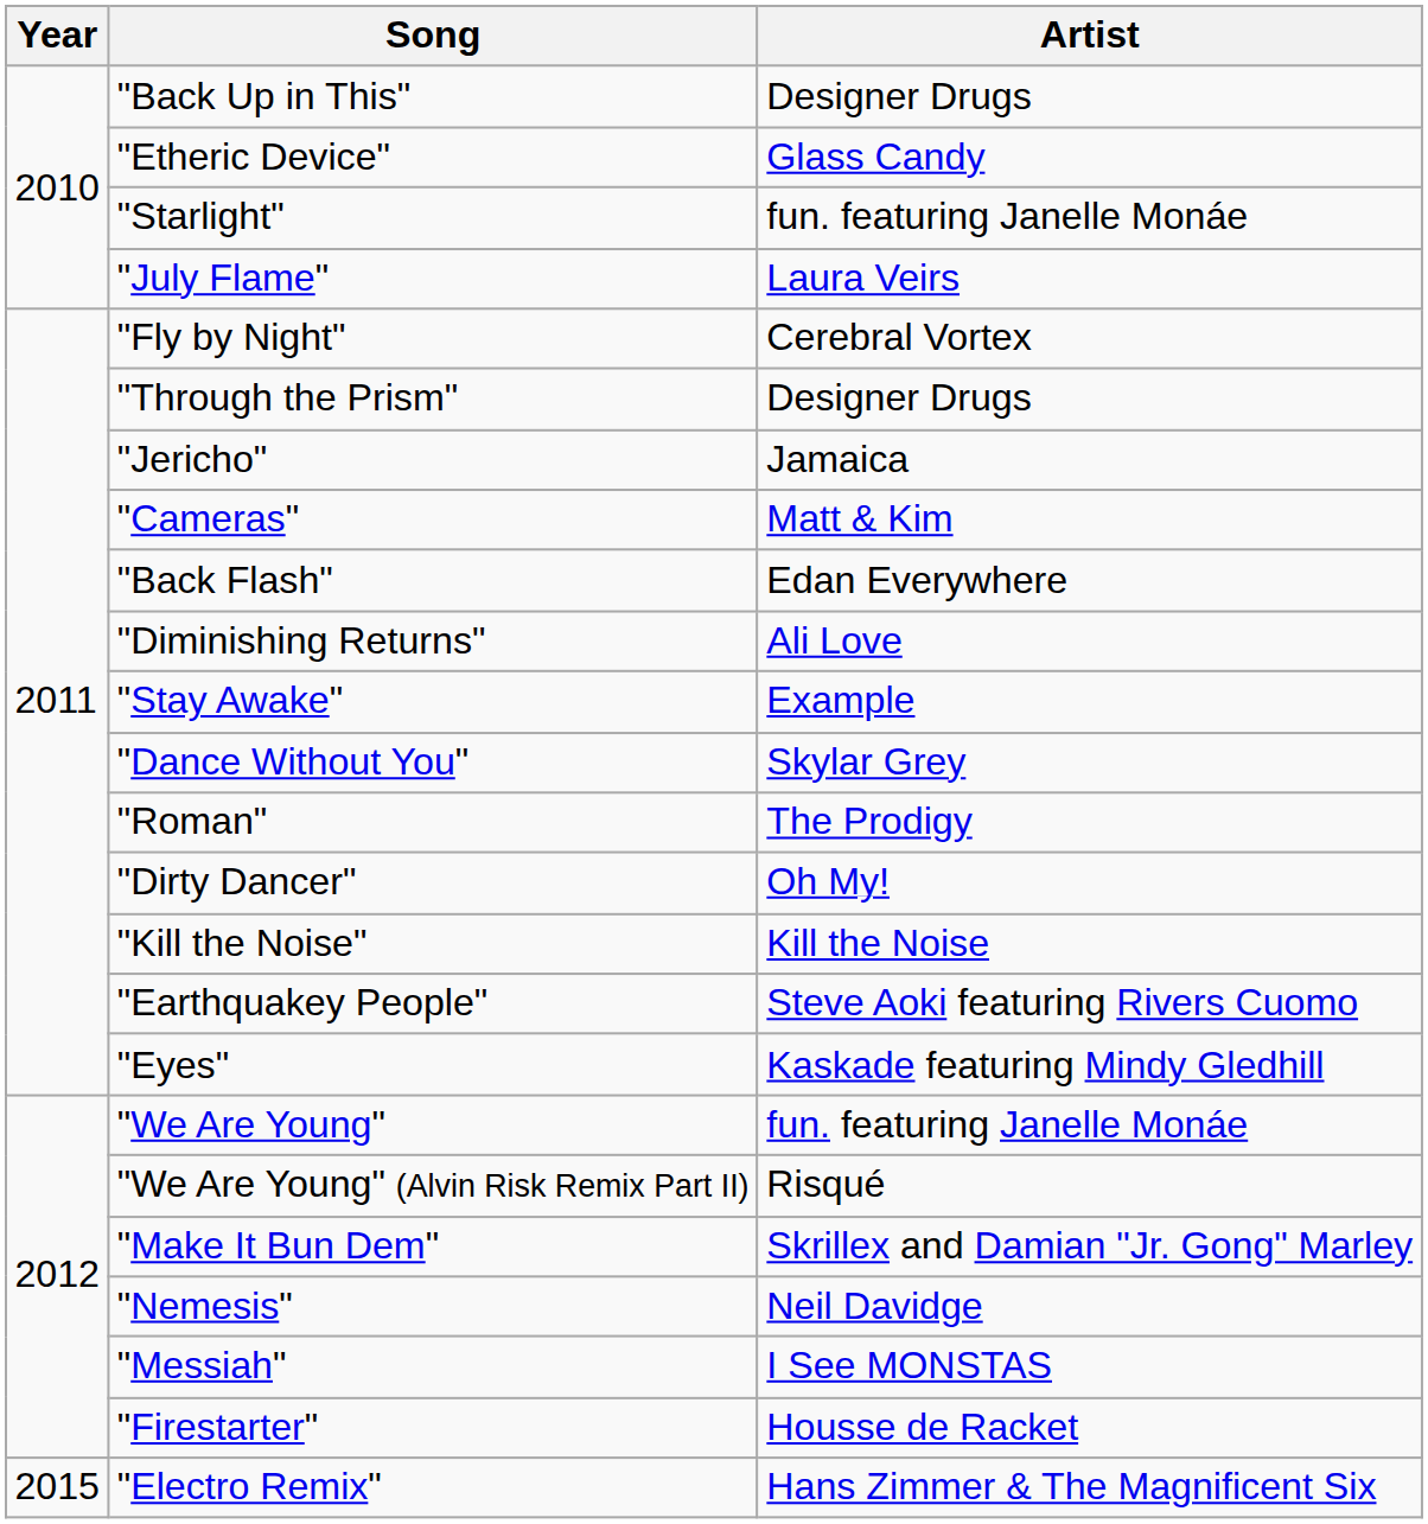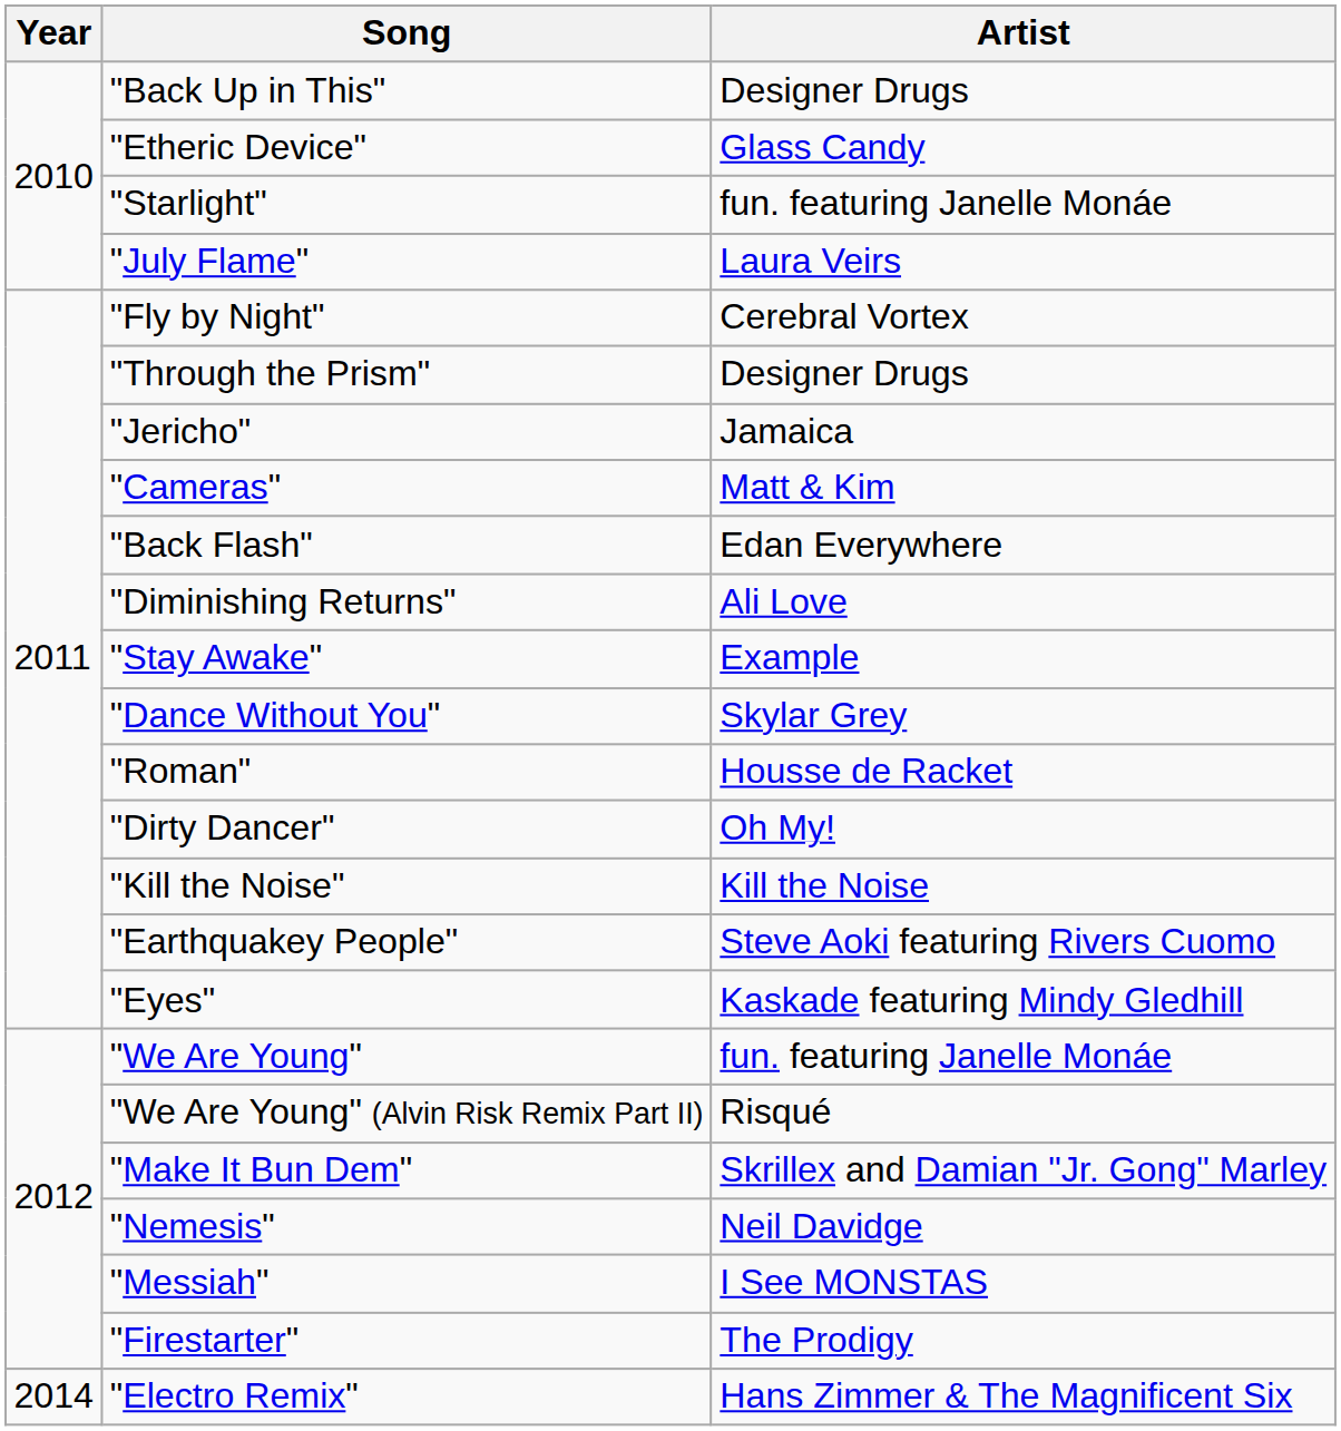"Roman" | Artist: The Prodigy -> Housse de Racket
"Firestarter" | Artist: Housse de Racket -> The Prodigy
"Electro Remix" | Year: 2015 -> 2014
